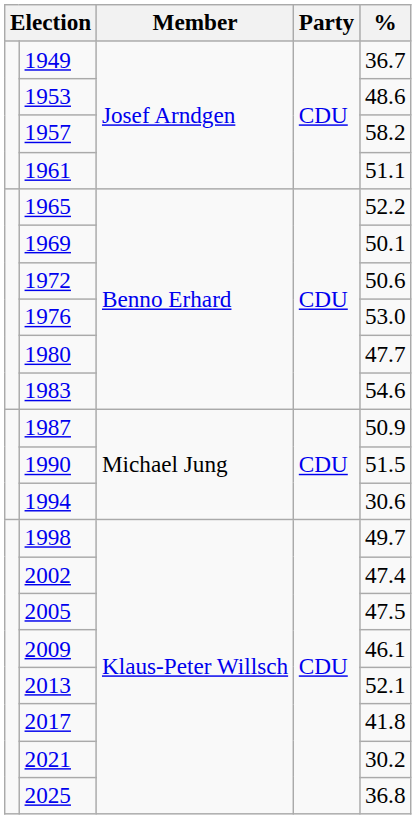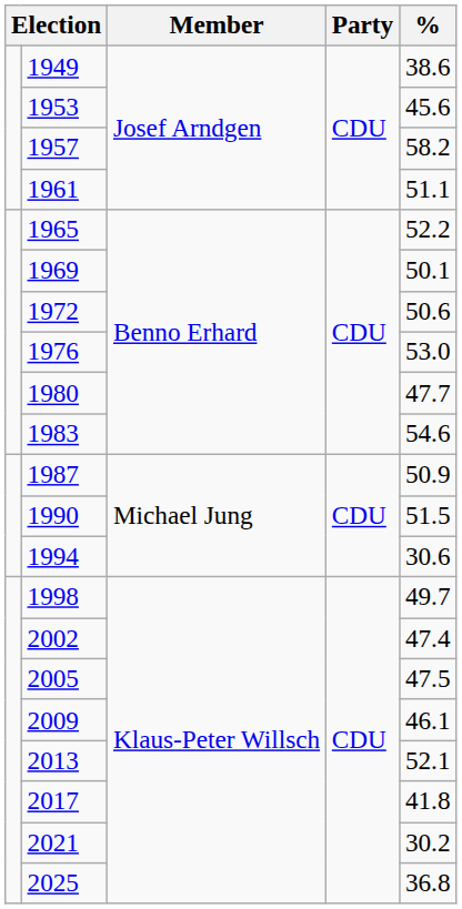1949 | %: 36.7 -> 38.6
1953 | %: 48.6 -> 45.6
